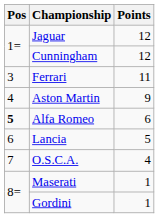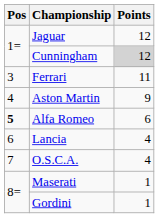Cunningham | Points: no background -> lightgrey background
Lancia | Points: 5 -> 4
